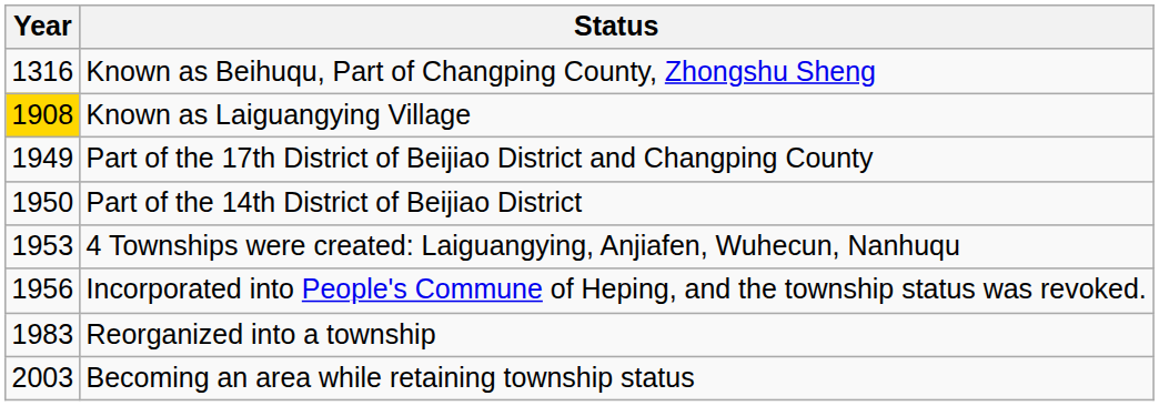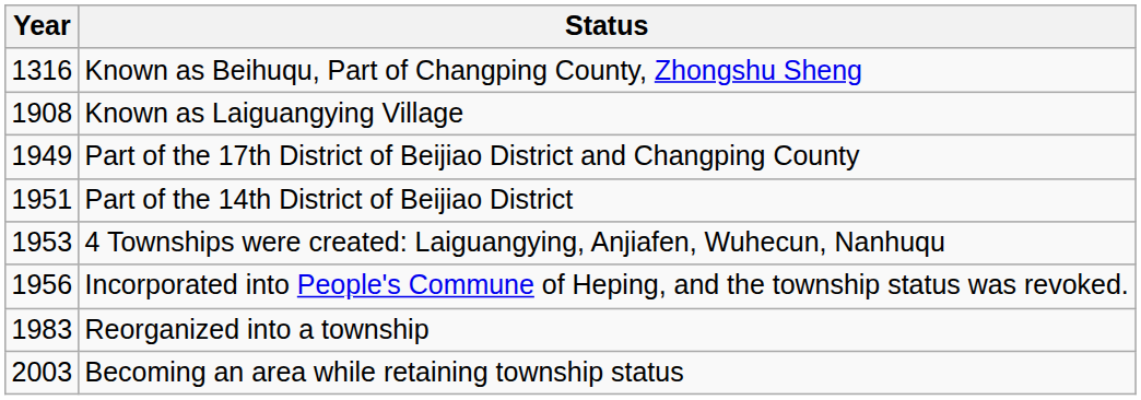Known as Laiguangying Village | Year: gold background -> no background
Part of the 14th District of Beijiao District | Year: 1950 -> 1951
